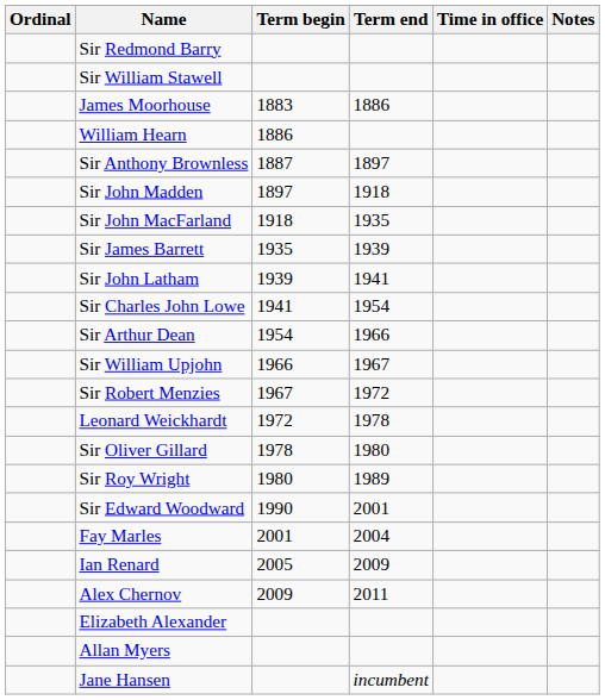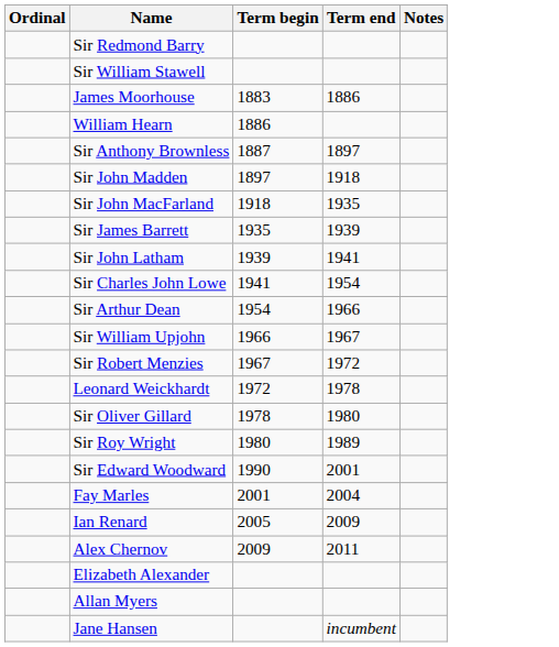- column: Time in office
